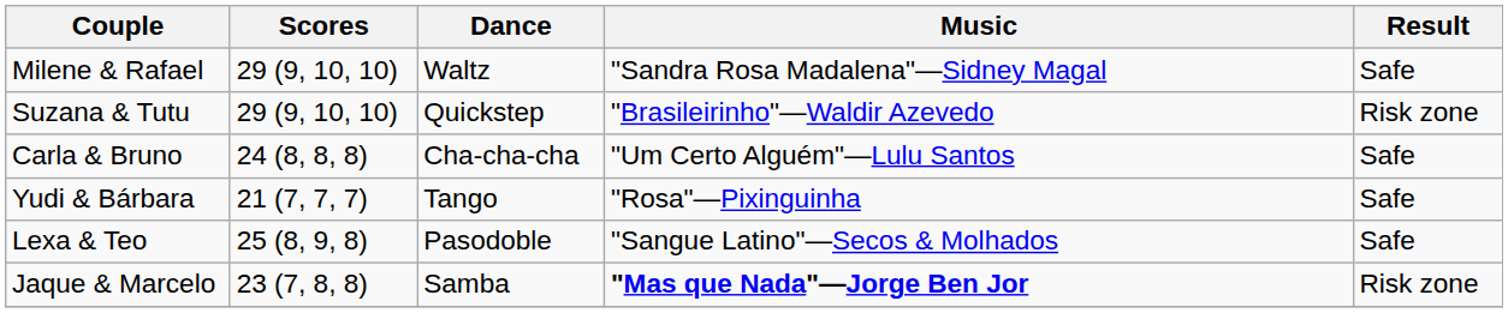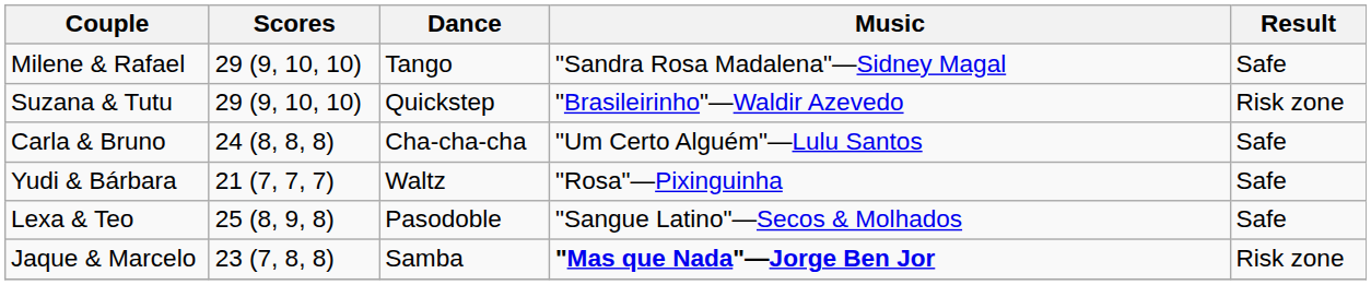Milene & Rafael | Dance: Waltz -> Tango
Yudi & Bárbara | Dance: Tango -> Waltz
